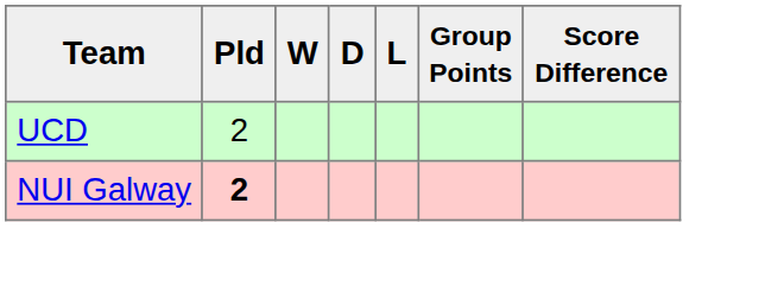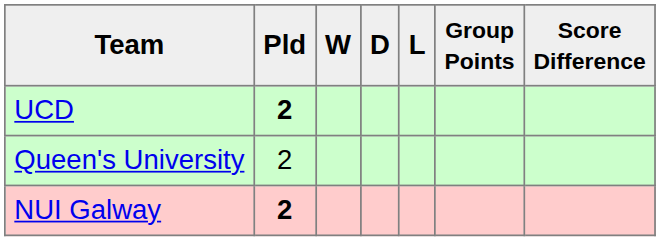UCD | Pld: normal -> bold
+ row: Queen's University | 2
